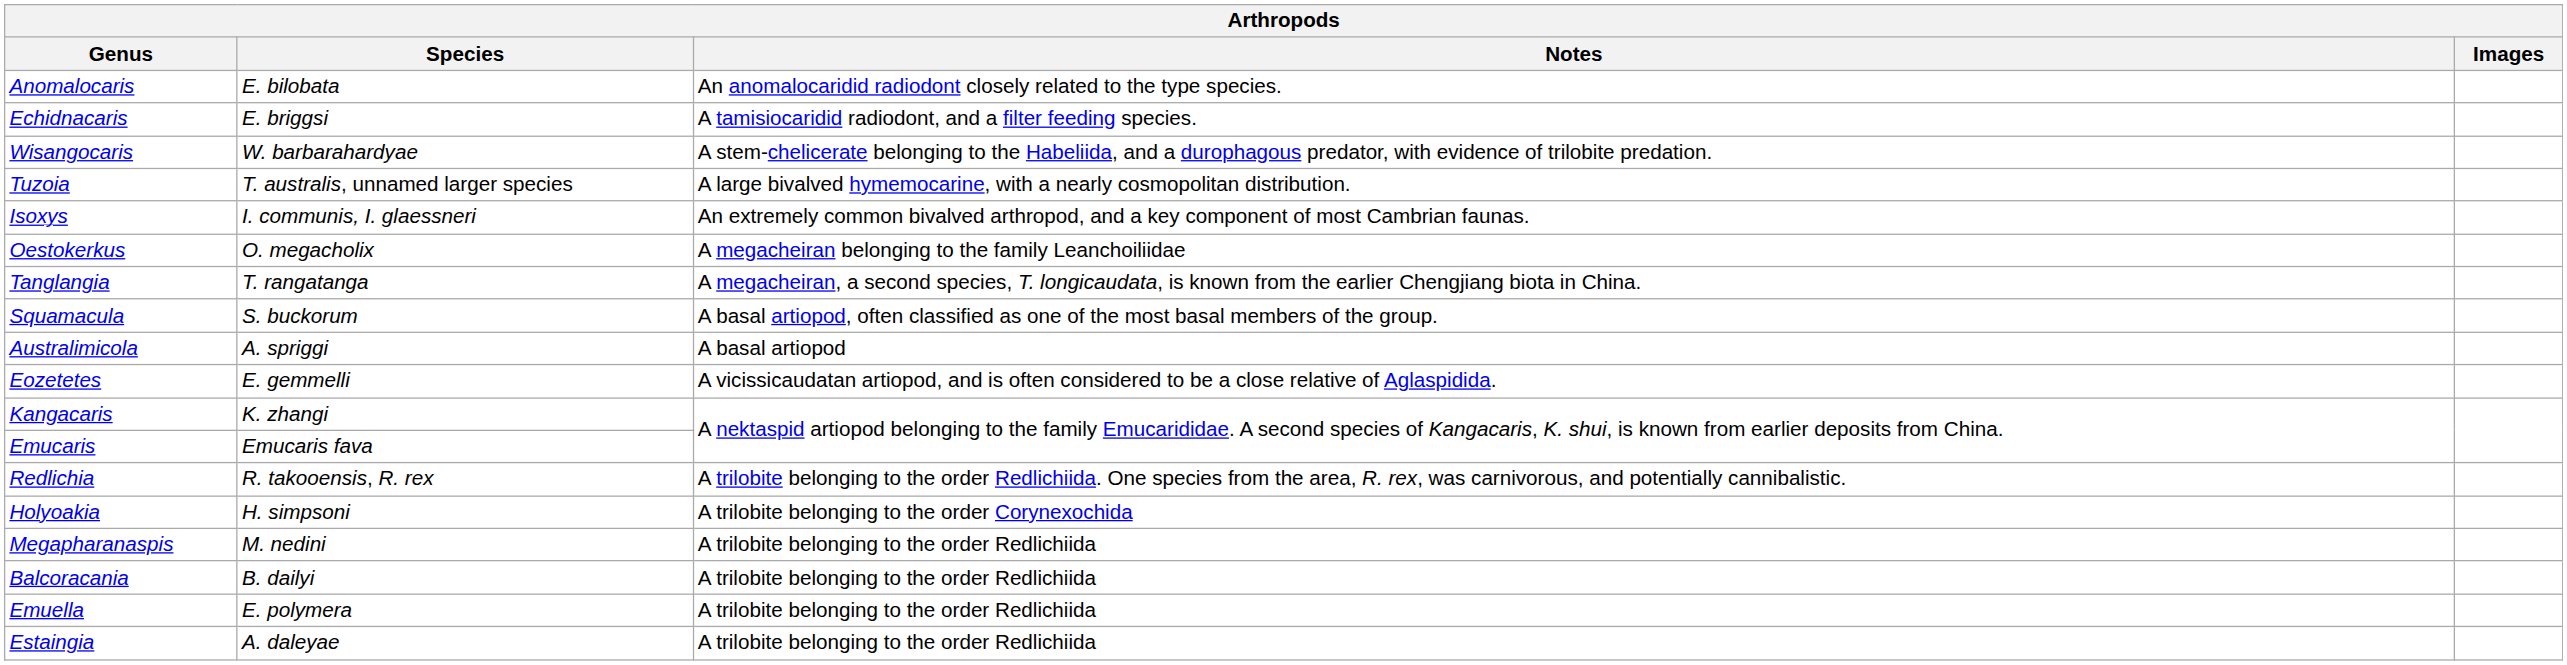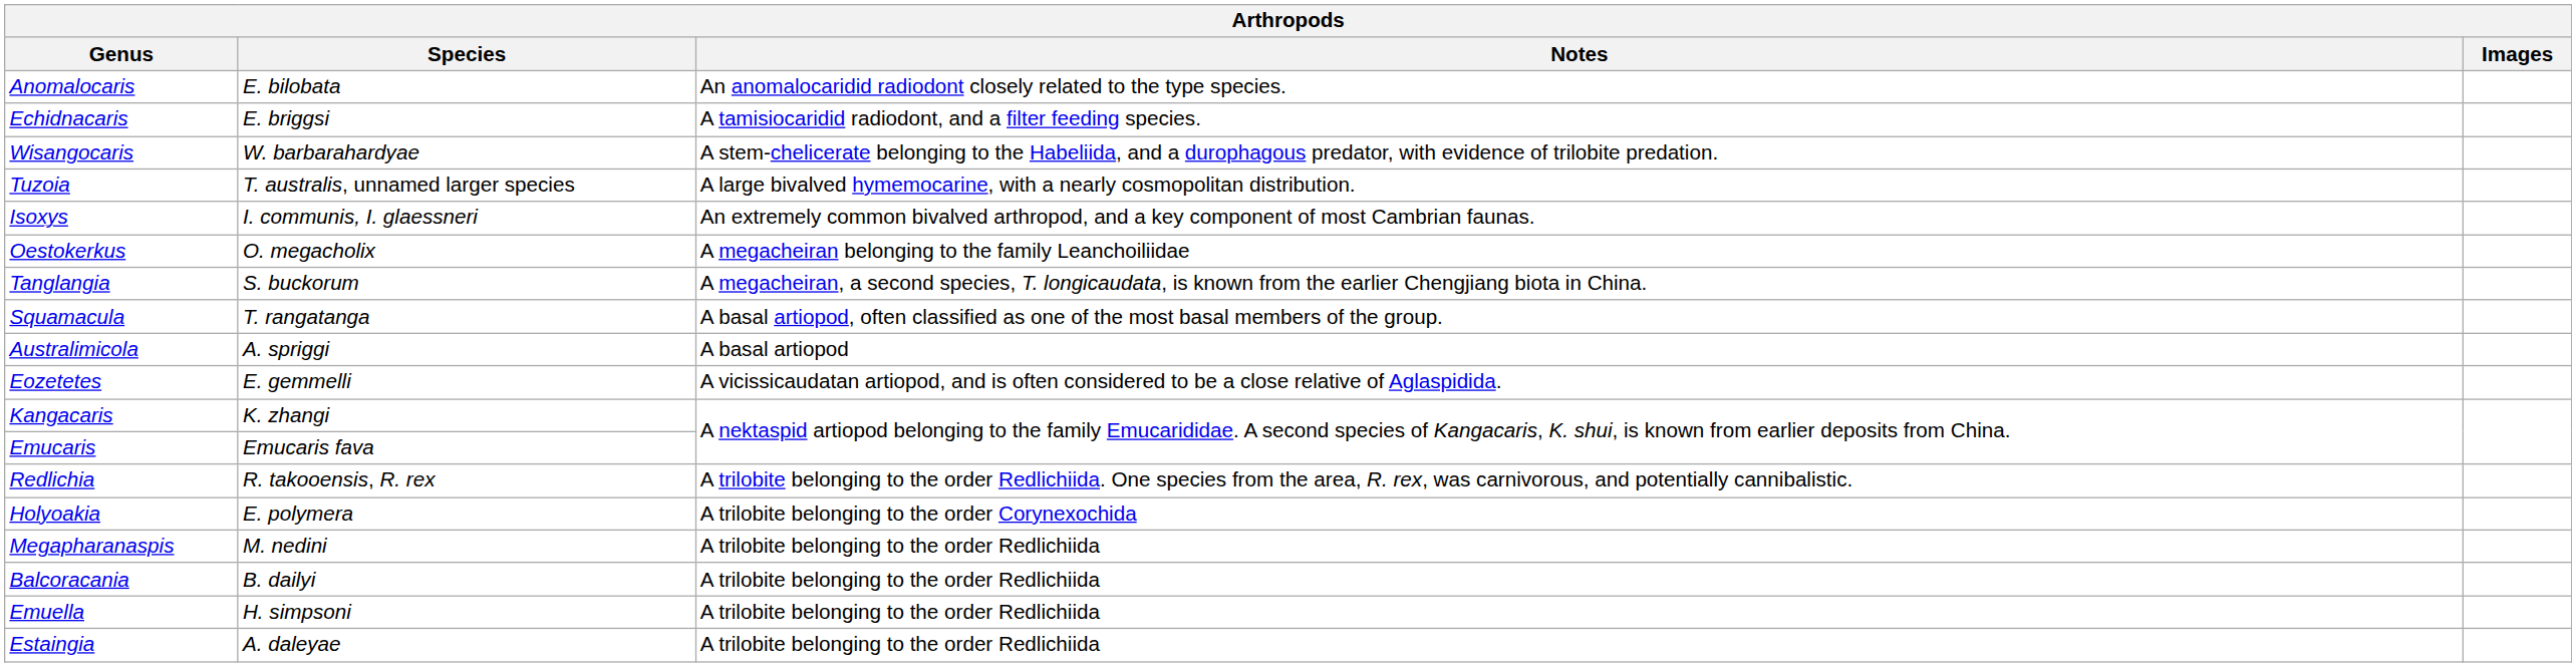Tanglangia | Species: T. rangatanga -> S. buckorum
Squamacula | Species: S. buckorum -> T. rangatanga
Holyoakia | Species: H. simpsoni -> E. polymera
Emuella | Species: E. polymera -> H. simpsoni
